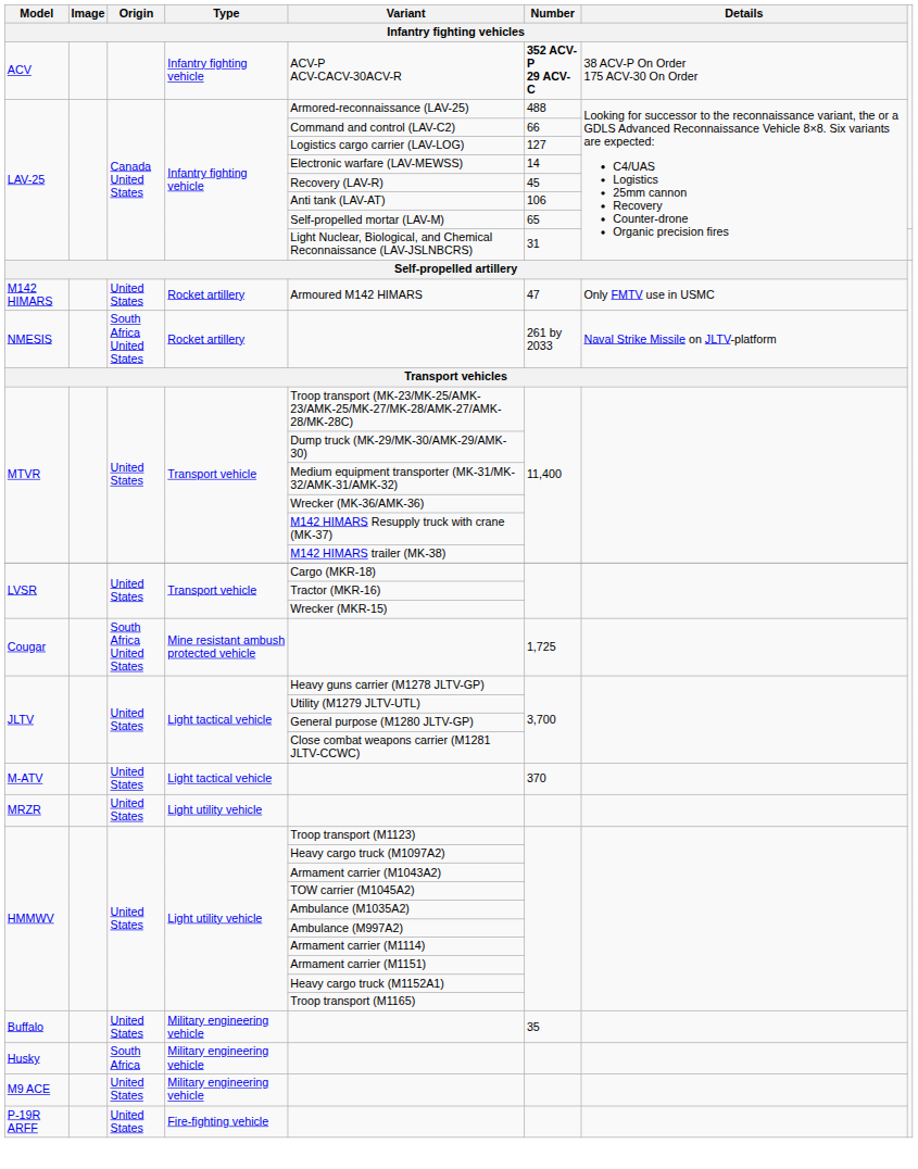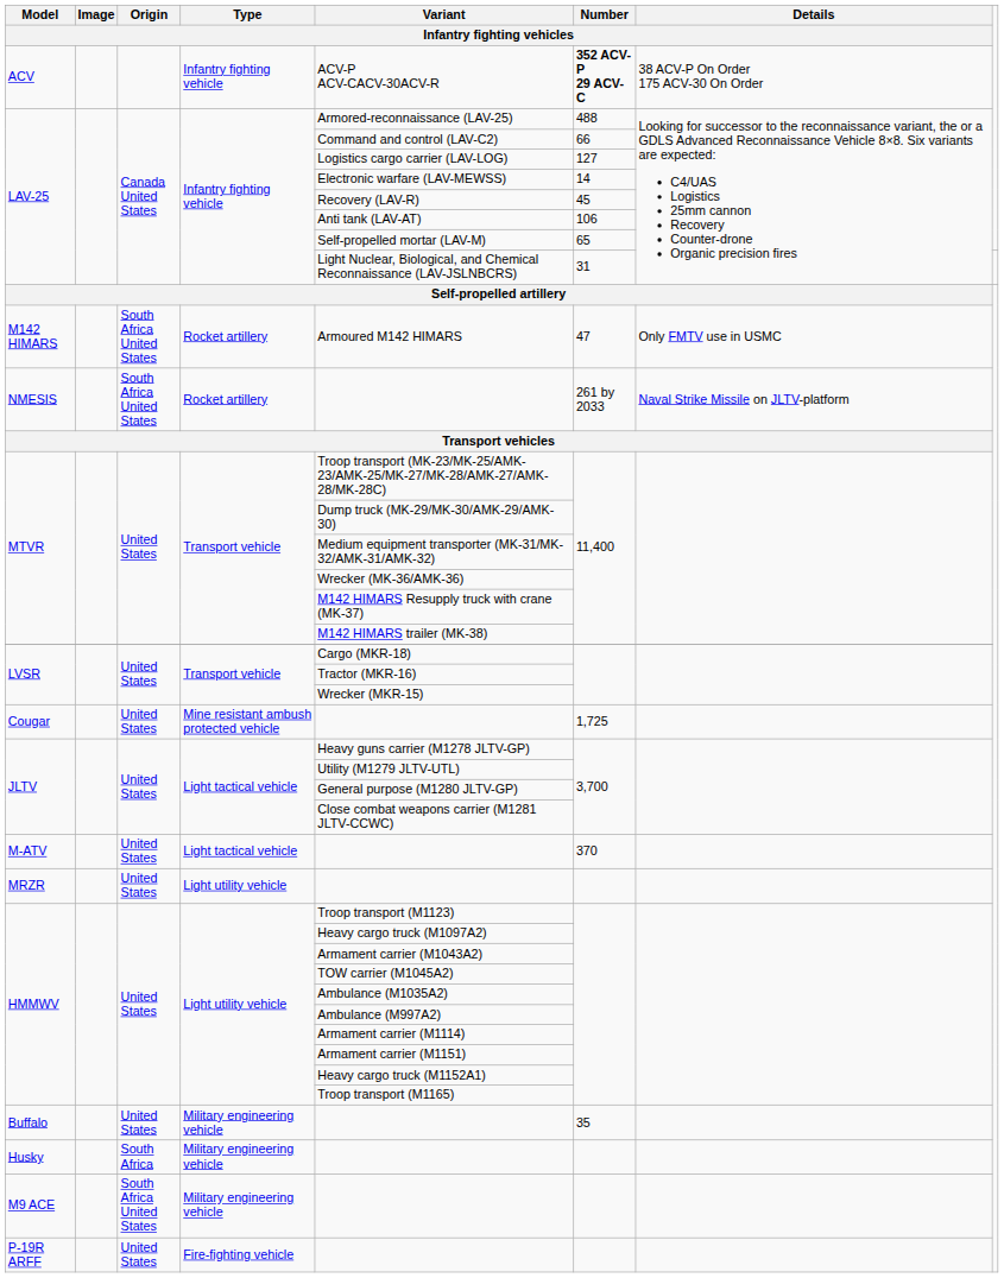M142 HIMARS | Origin / Infantry fighting vehicles: United States -> South Africa United States
Cougar | Origin / Infantry fighting vehicles: South Africa United States -> United States
M9 ACE | Origin / Infantry fighting vehicles: United States -> South Africa United States
